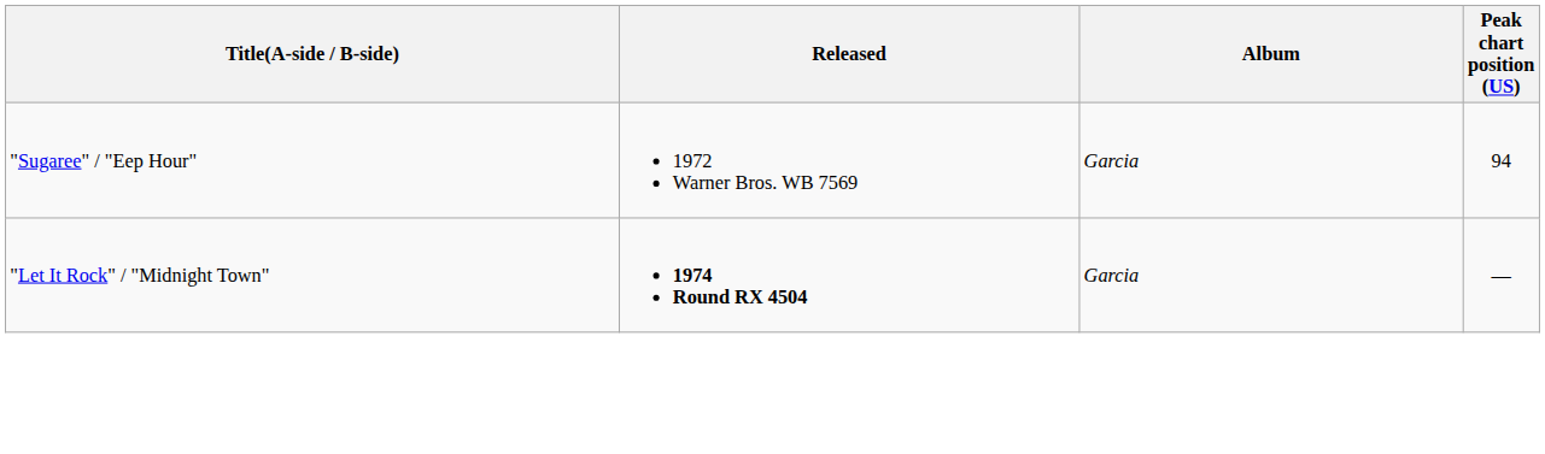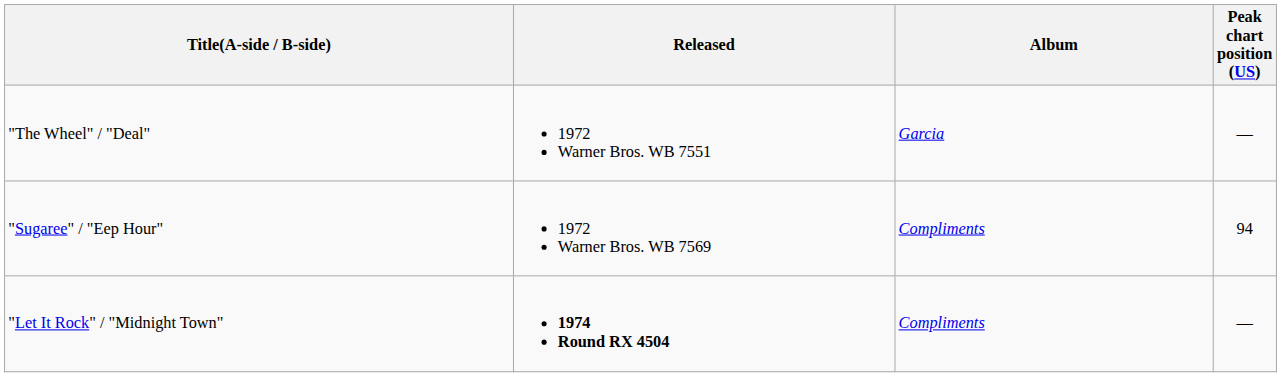+ row: "The Wheel" / "Deal" | 1972 Warner Bros. WB 7551 | Garcia | —
"Sugaree" / "Eep Hour" | Album: Garcia -> Compliments
"Let It Rock" / "Midnight Town" | Album: Garcia -> Compliments
